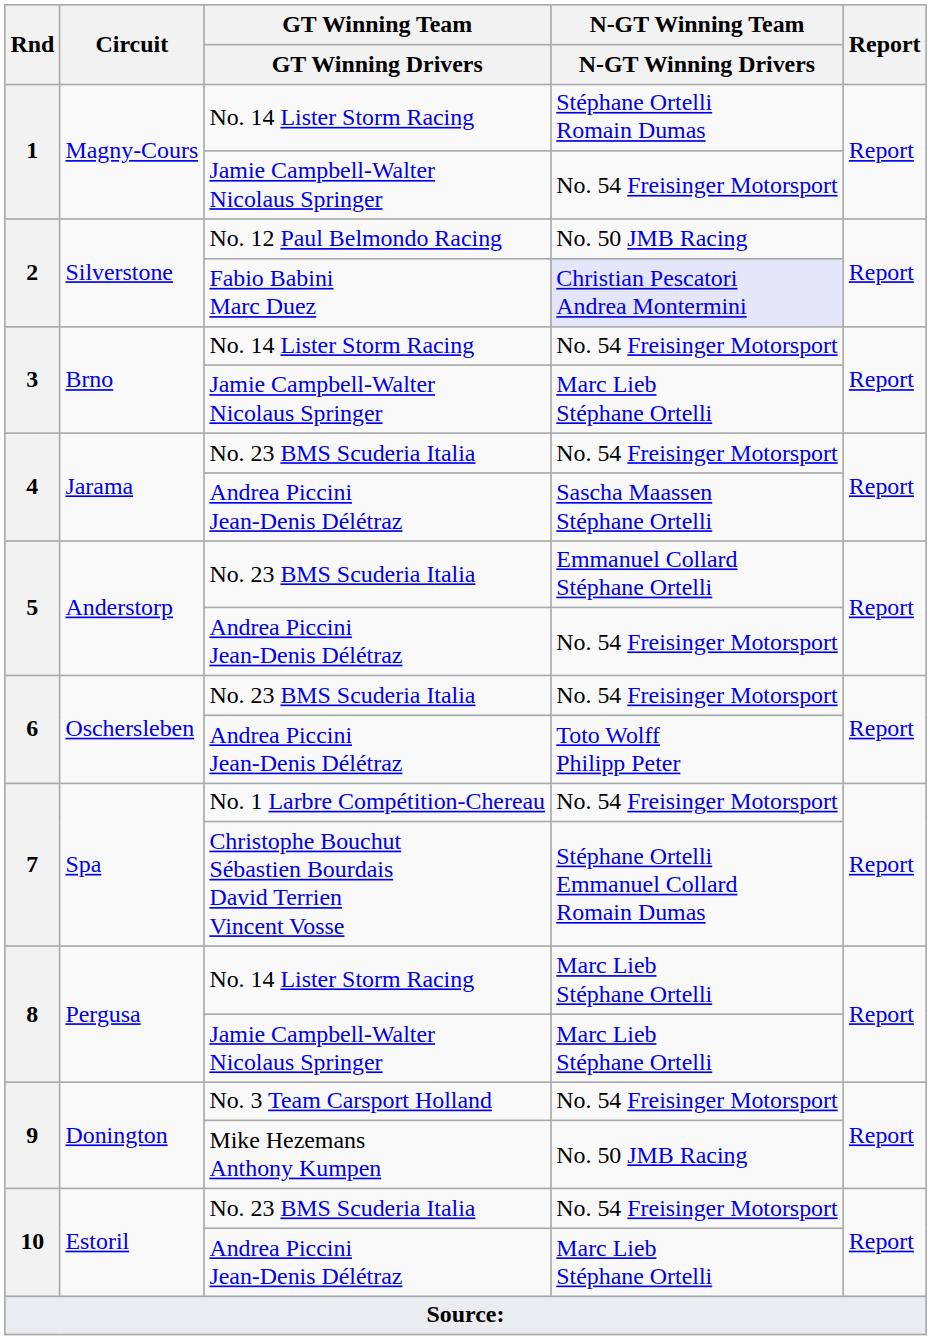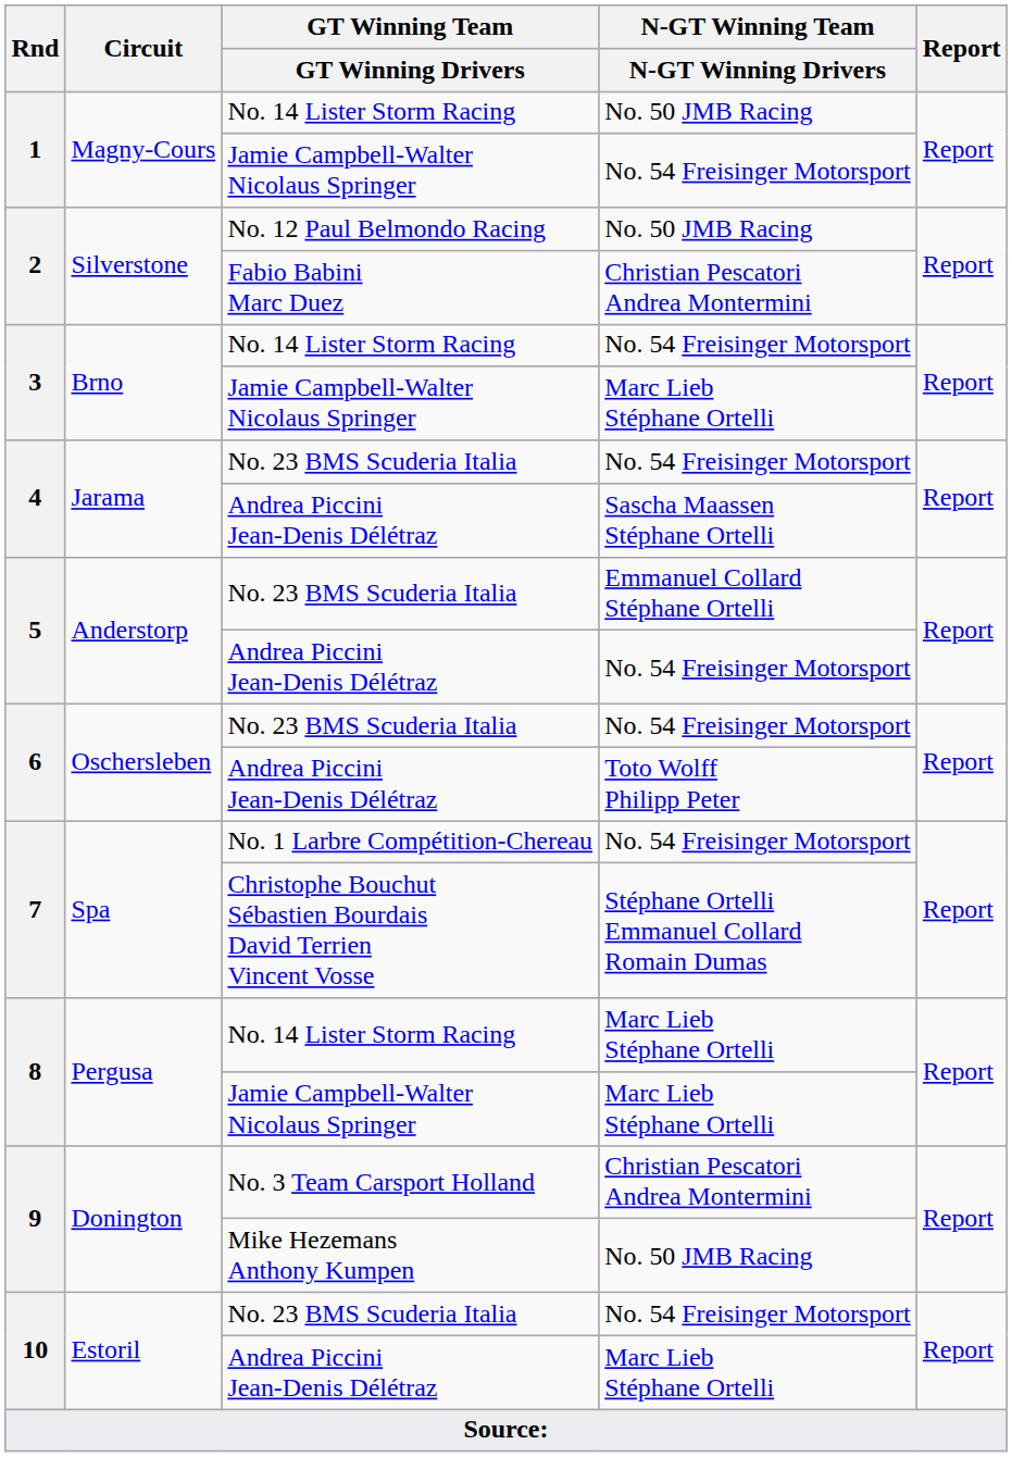1 / No. 14 Lister Storm Racing | N-GT Winning Team / N-GT Winning Drivers: Stéphane Ortelli Romain Dumas -> No. 50 JMB Racing
2 / Fabio Babini Marc Duez | N-GT Winning Team / N-GT Winning Drivers: lavender background -> no background
9 / No. 3 Team Carsport Holland | N-GT Winning Team / N-GT Winning Drivers: No. 54 Freisinger Motorsport -> Christian Pescatori Andrea Montermini
